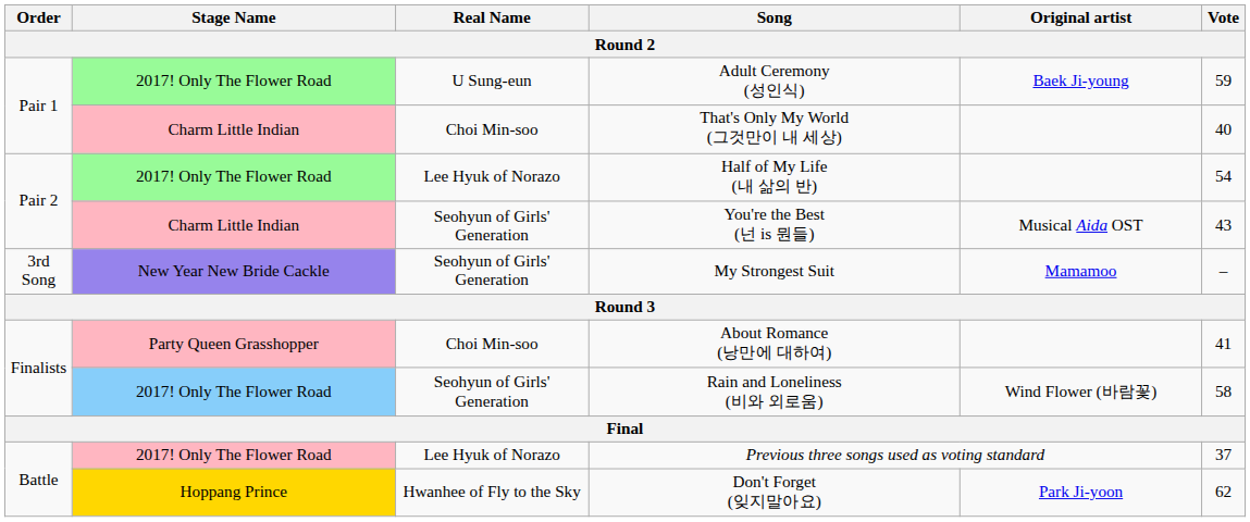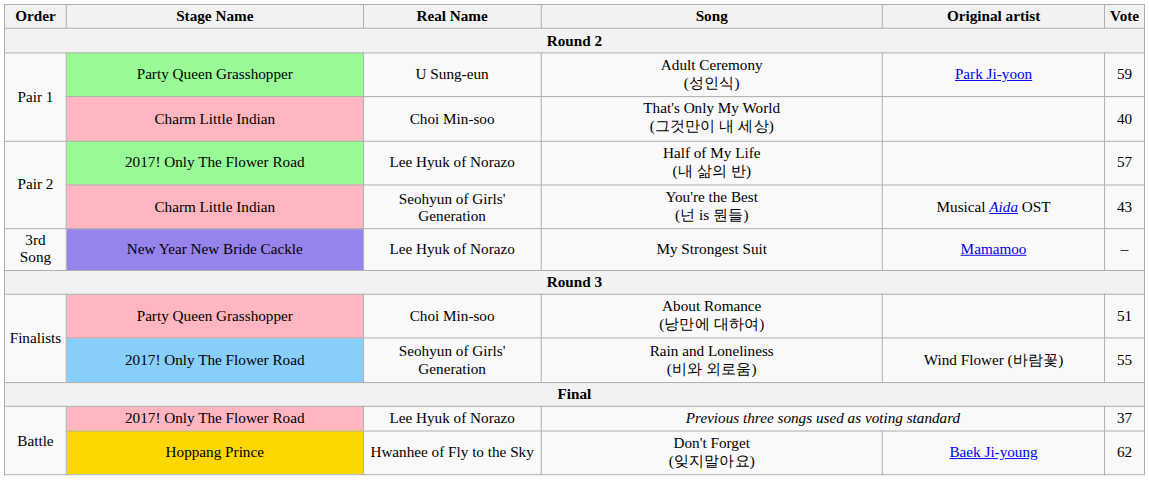Adult Ceremony (성인식) | Stage Name: 2017! Only The Flower Road -> Party Queen Grasshopper
Adult Ceremony (성인식) | Original artist: Baek Ji-young -> Park Ji-yoon
Half of My Life (내 삶의 반) | Vote: 54 -> 57
My Strongest Suit | Real Name: Seohyun of Girls' Generation -> Lee Hyuk of Norazo
About Romance (낭만에 대하여) | Vote: 41 -> 51
Rain and Loneliness (비와 외로움) | Vote: 58 -> 55
Don't Forget (잊지말아요) | Original artist: Park Ji-yoon -> Baek Ji-young
